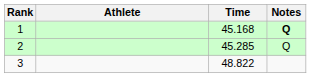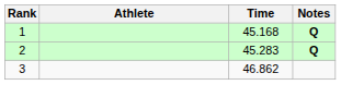2 | Time: 45.285 -> 45.283
2 | Notes: normal -> bold
3 | Time: 48.822 -> 46.862
